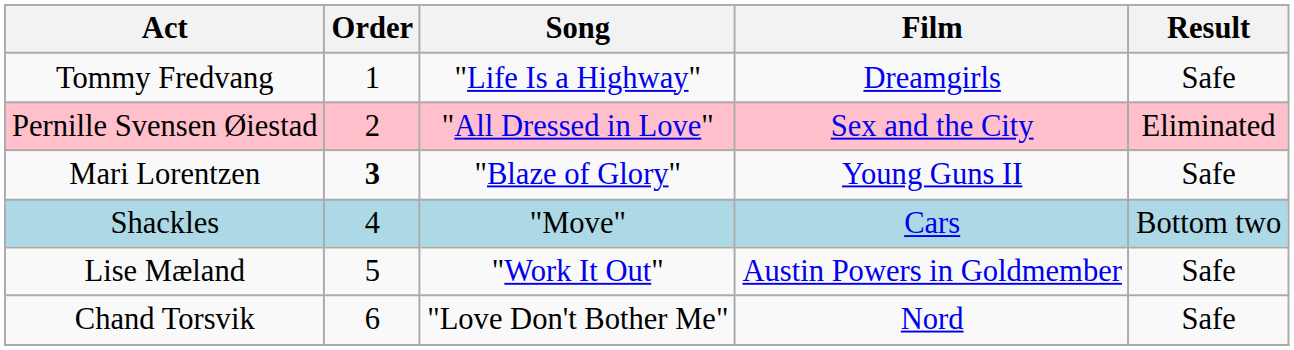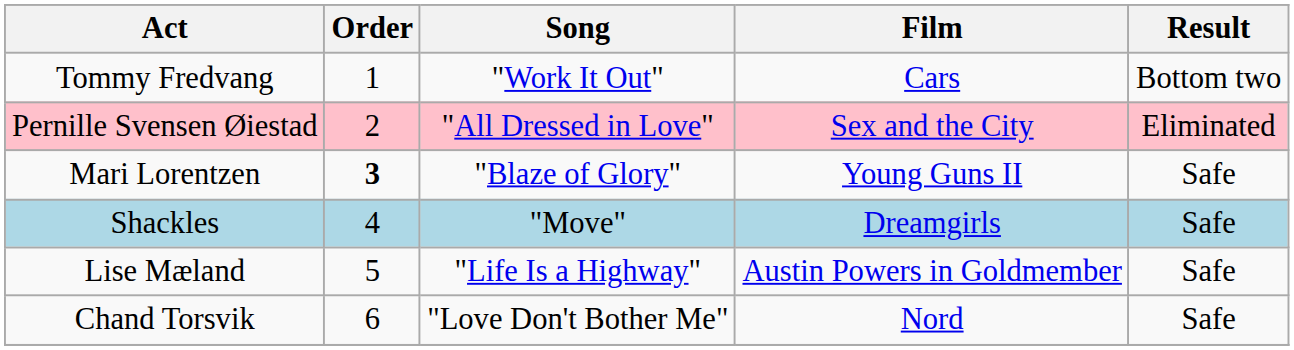Tommy Fredvang | Song: "Life Is a Highway" -> "Work It Out"
Tommy Fredvang | Film: Dreamgirls -> Cars
Tommy Fredvang | Result: Safe -> Bottom two
Shackles | Film: Cars -> Dreamgirls
Shackles | Result: Bottom two -> Safe
Lise Mæland | Song: "Work It Out" -> "Life Is a Highway"
